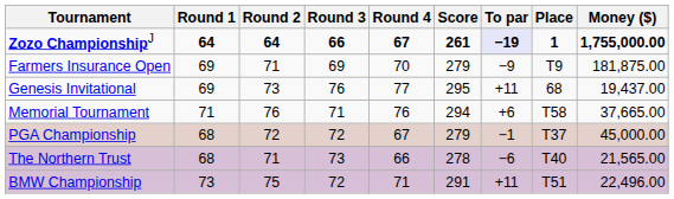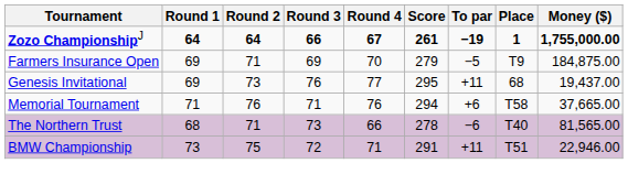Zozo ChampionshipJ | To par: lavender background -> no background
Farmers Insurance Open | To par: −9 -> −5
Farmers Insurance Open | Money ($): 181,875.00 -> 184,875.00
- row: PGA Championship | 68 | 72 | 72 | 67 | 279 | −1 | T37 | 45,000.00
The Northern Trust | Money ($): 21,565.00 -> 81,565.00
BMW Championship | Money ($): 22,496.00 -> 22,946.00
